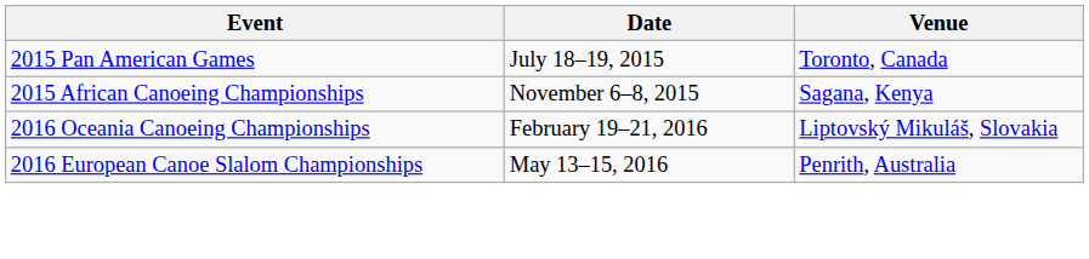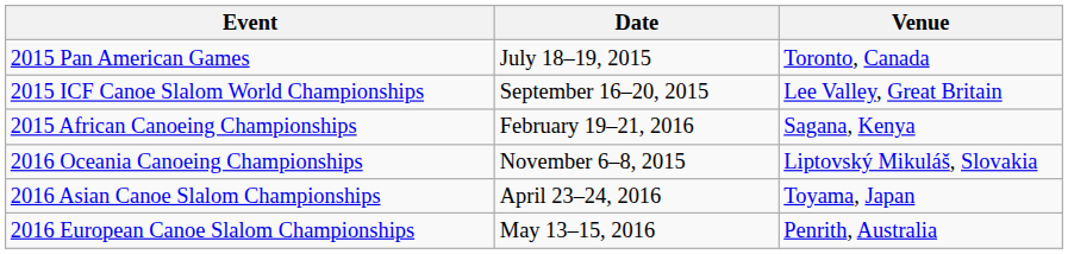+ row: 2015 ICF Canoe Slalom World Championships | September 16–20, 2015 | Lee Valley, Great Britain
2015 African Canoeing Championships | Date: November 6–8, 2015 -> February 19–21, 2016
2016 Oceania Canoeing Championships | Date: February 19–21, 2016 -> November 6–8, 2015
+ row: 2016 Asian Canoe Slalom Championships | April 23–24, 2016 | Toyama, Japan
